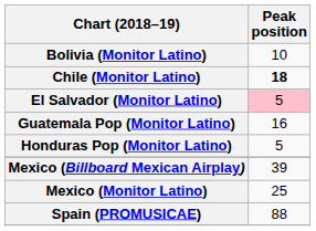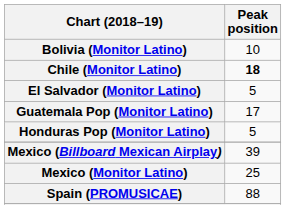El Salvador (Monitor Latino) | Peak position: pink background -> no background
Guatemala Pop (Monitor Latino) | Peak position: 16 -> 17
